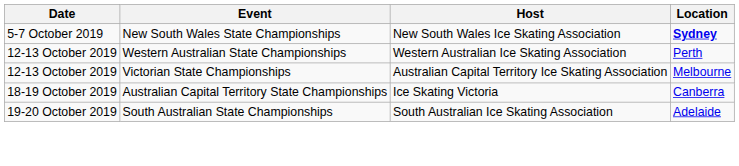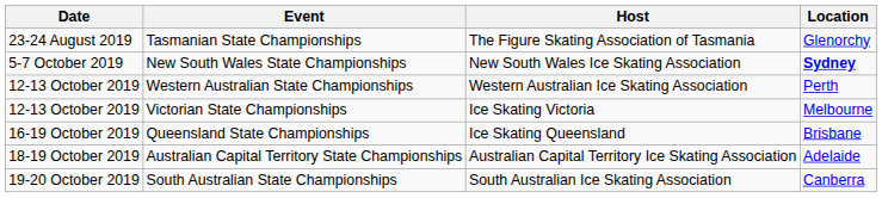+ row: 23-24 August 2019 | Tasmanian State Championships | The Figure Skating Association of Tasmania | Glenorchy
Victorian State Championships | Host: Australian Capital Territory Ice Skating Association -> Ice Skating Victoria
+ row: 16-19 October 2019 | Queensland State Championships | Ice Skating Queensland | Brisbane
Australian Capital Territory State Championships | Host: Ice Skating Victoria -> Australian Capital Territory Ice Skating Association
Australian Capital Territory State Championships | Location: Canberra -> Adelaide
South Australian State Championships | Location: Adelaide -> Canberra
